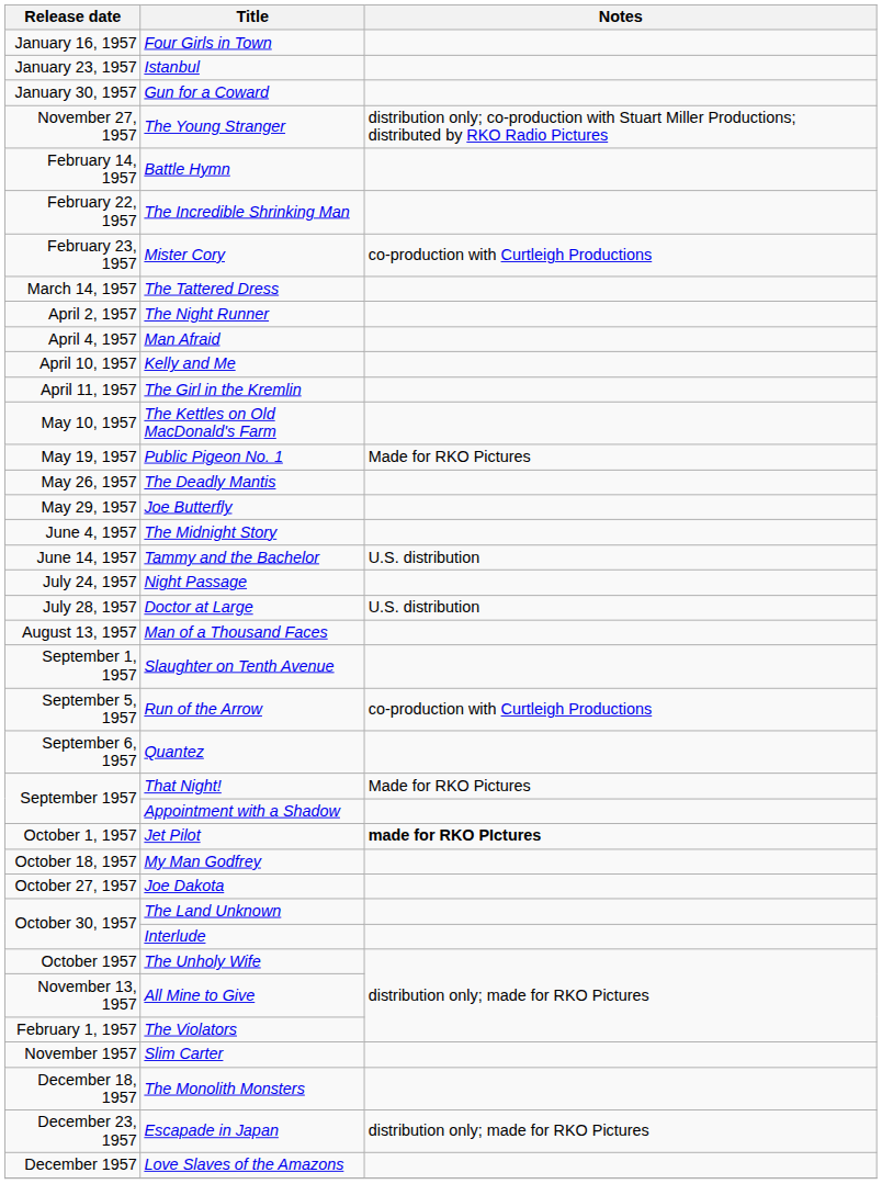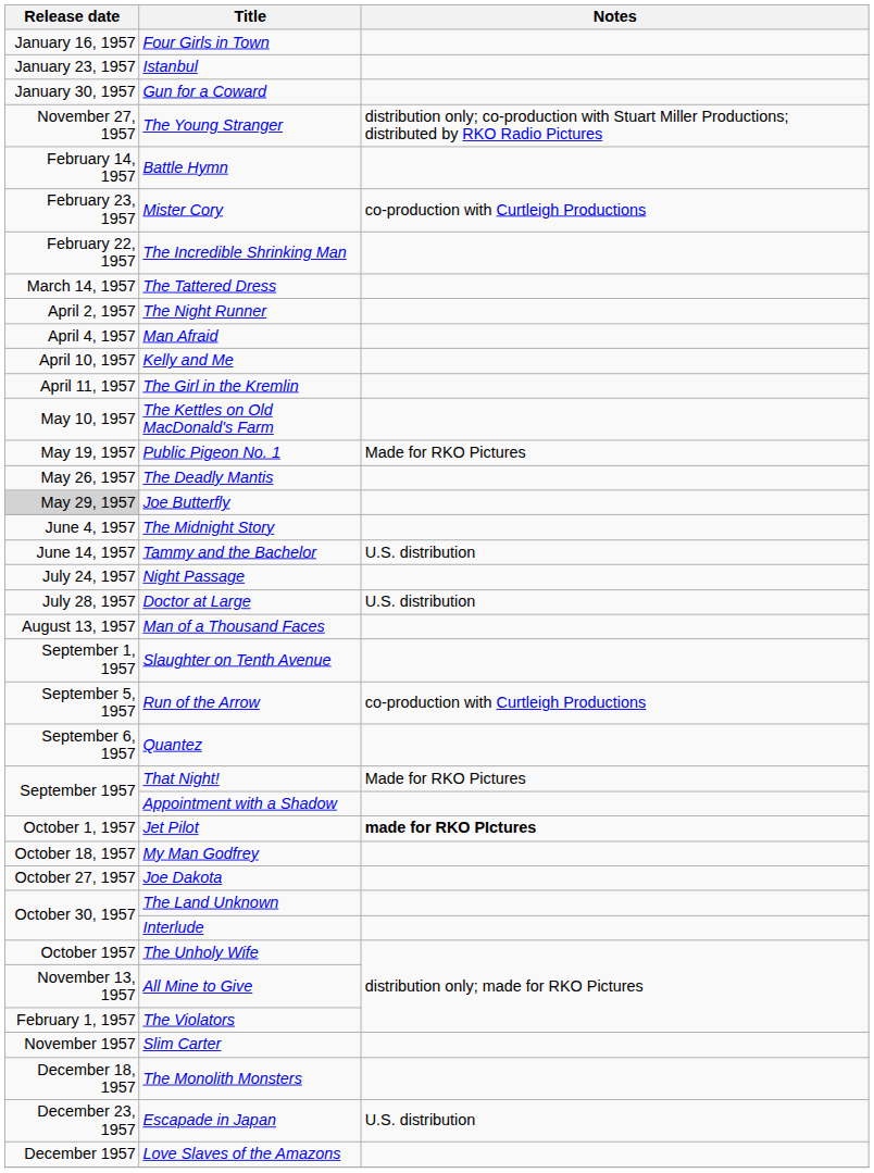rows swapped: The Incredible Shrinking Man <-> Mister Cory
Joe Butterfly | Release date: no background -> lightgrey background
Escapade in Japan | Notes: distribution only; made for RKO Pictures -> U.S. distribution
